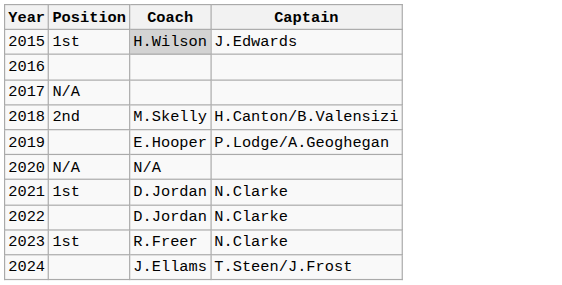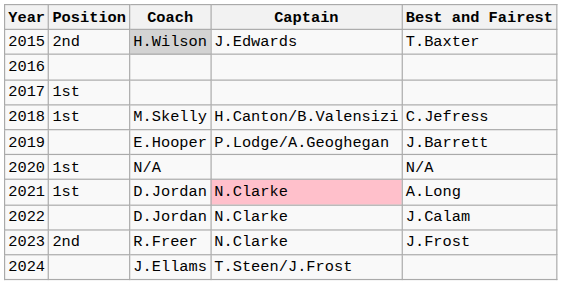+ column: Best and Fairest | T.Baxter | C.Jefress | J.Barrett | N/A | A.Long | J.Calam | J.Frost
2015 | Position: 1st -> 2nd
2017 | Position: N/A -> 1st
2018 | Position: 2nd -> 1st
2020 | Position: N/A -> 1st
2021 | Captain: no background -> pink background
2023 | Position: 1st -> 2nd
